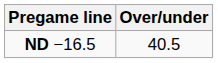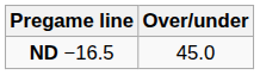ND −16.5 | Over/under: 40.5 -> 45.0
